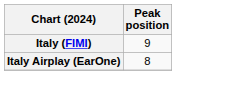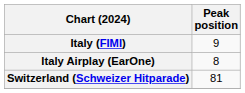+ row: Switzerland (Schweizer Hitparade) | 81
